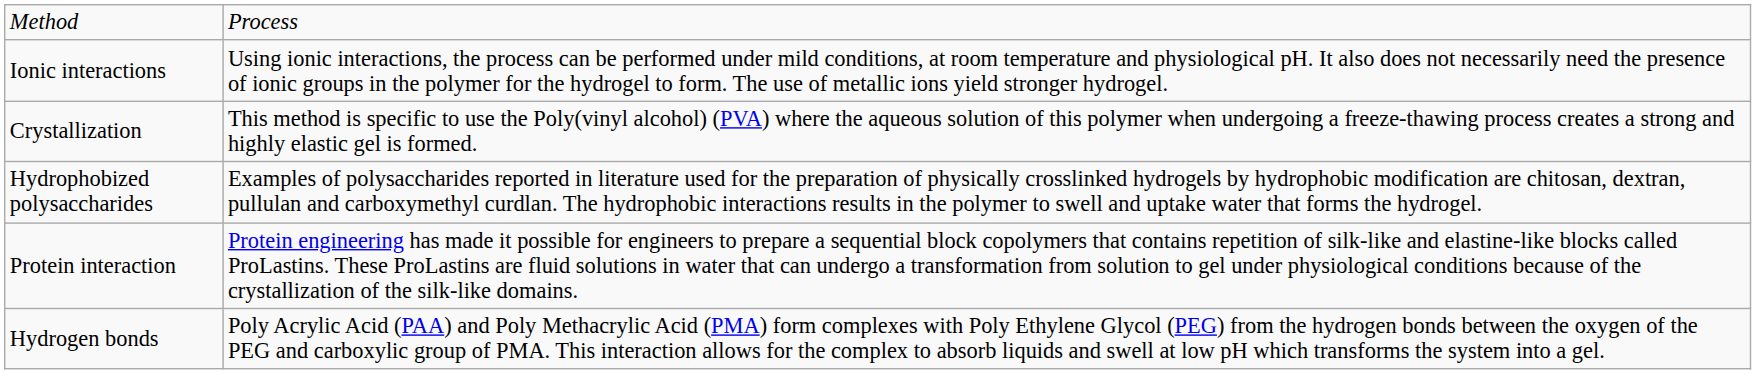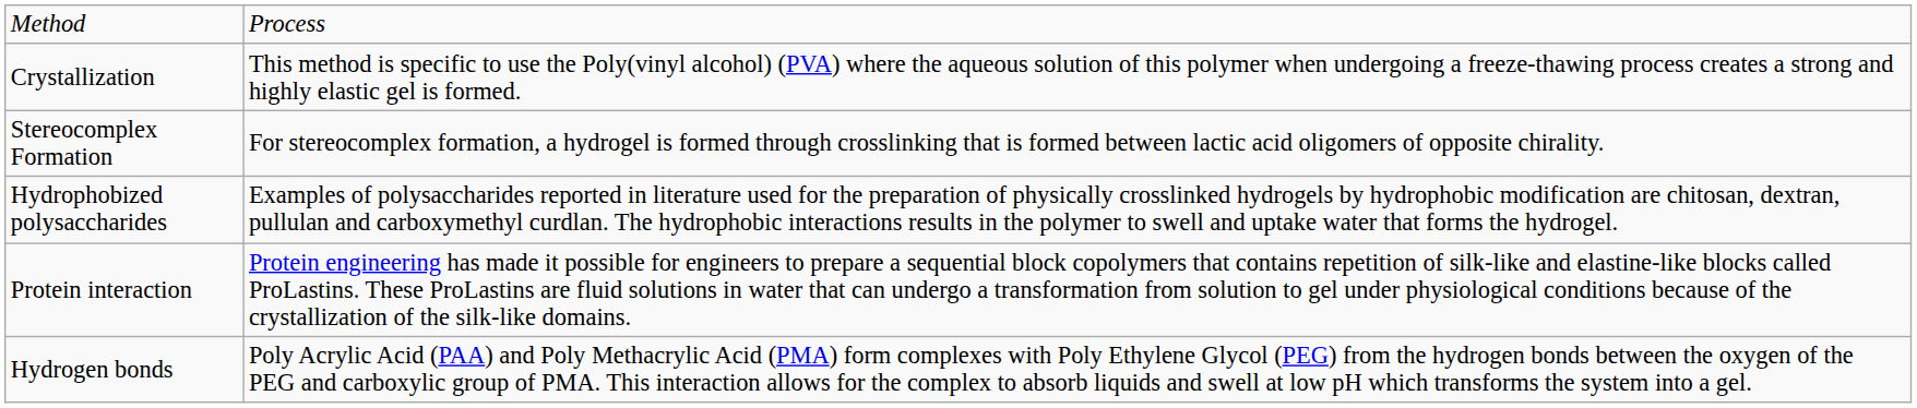- row: Ionic interactions | Using ionic interactions, the process can be performed under mild conditions, at room temperature and physiological pH. It also does not necessarily need the presence of ionic groups in the polymer for the hydrogel to form. The use of metallic ions yield stronger hydrogel.
+ row: Stereocomplex Formation | For stereocomplex formation, a hydrogel is formed through crosslinking that is formed between lactic acid oligomers of opposite chirality.
